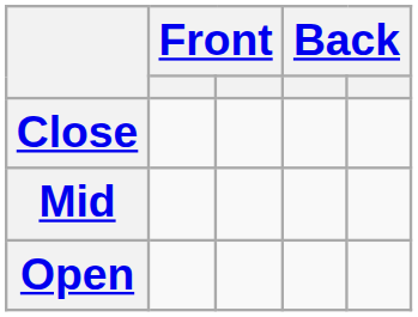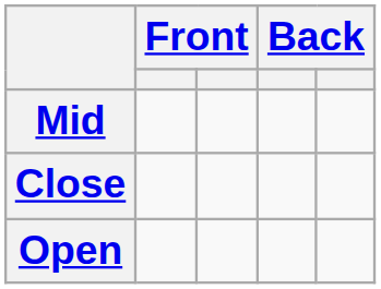rows swapped: Close <-> Mid
